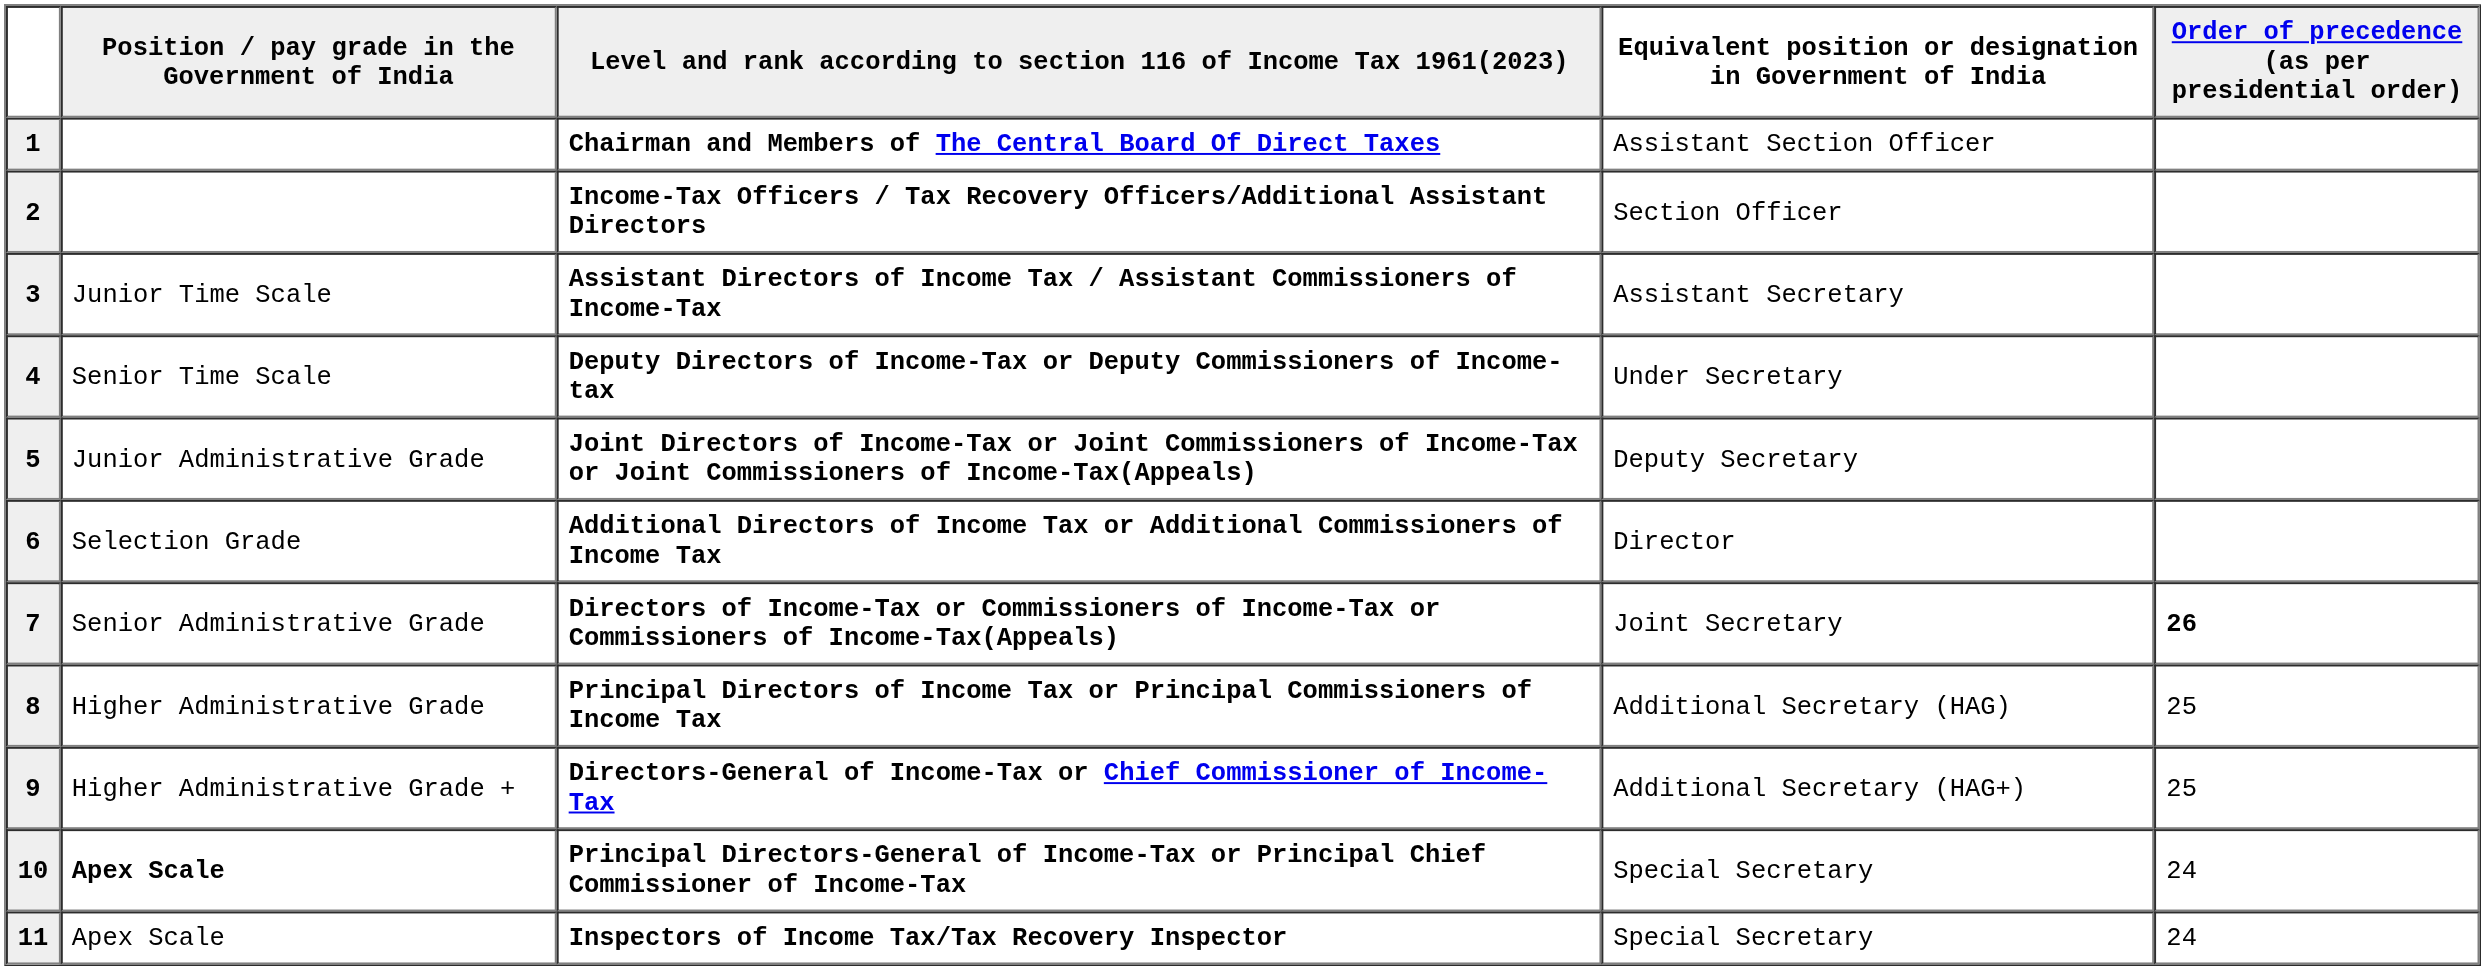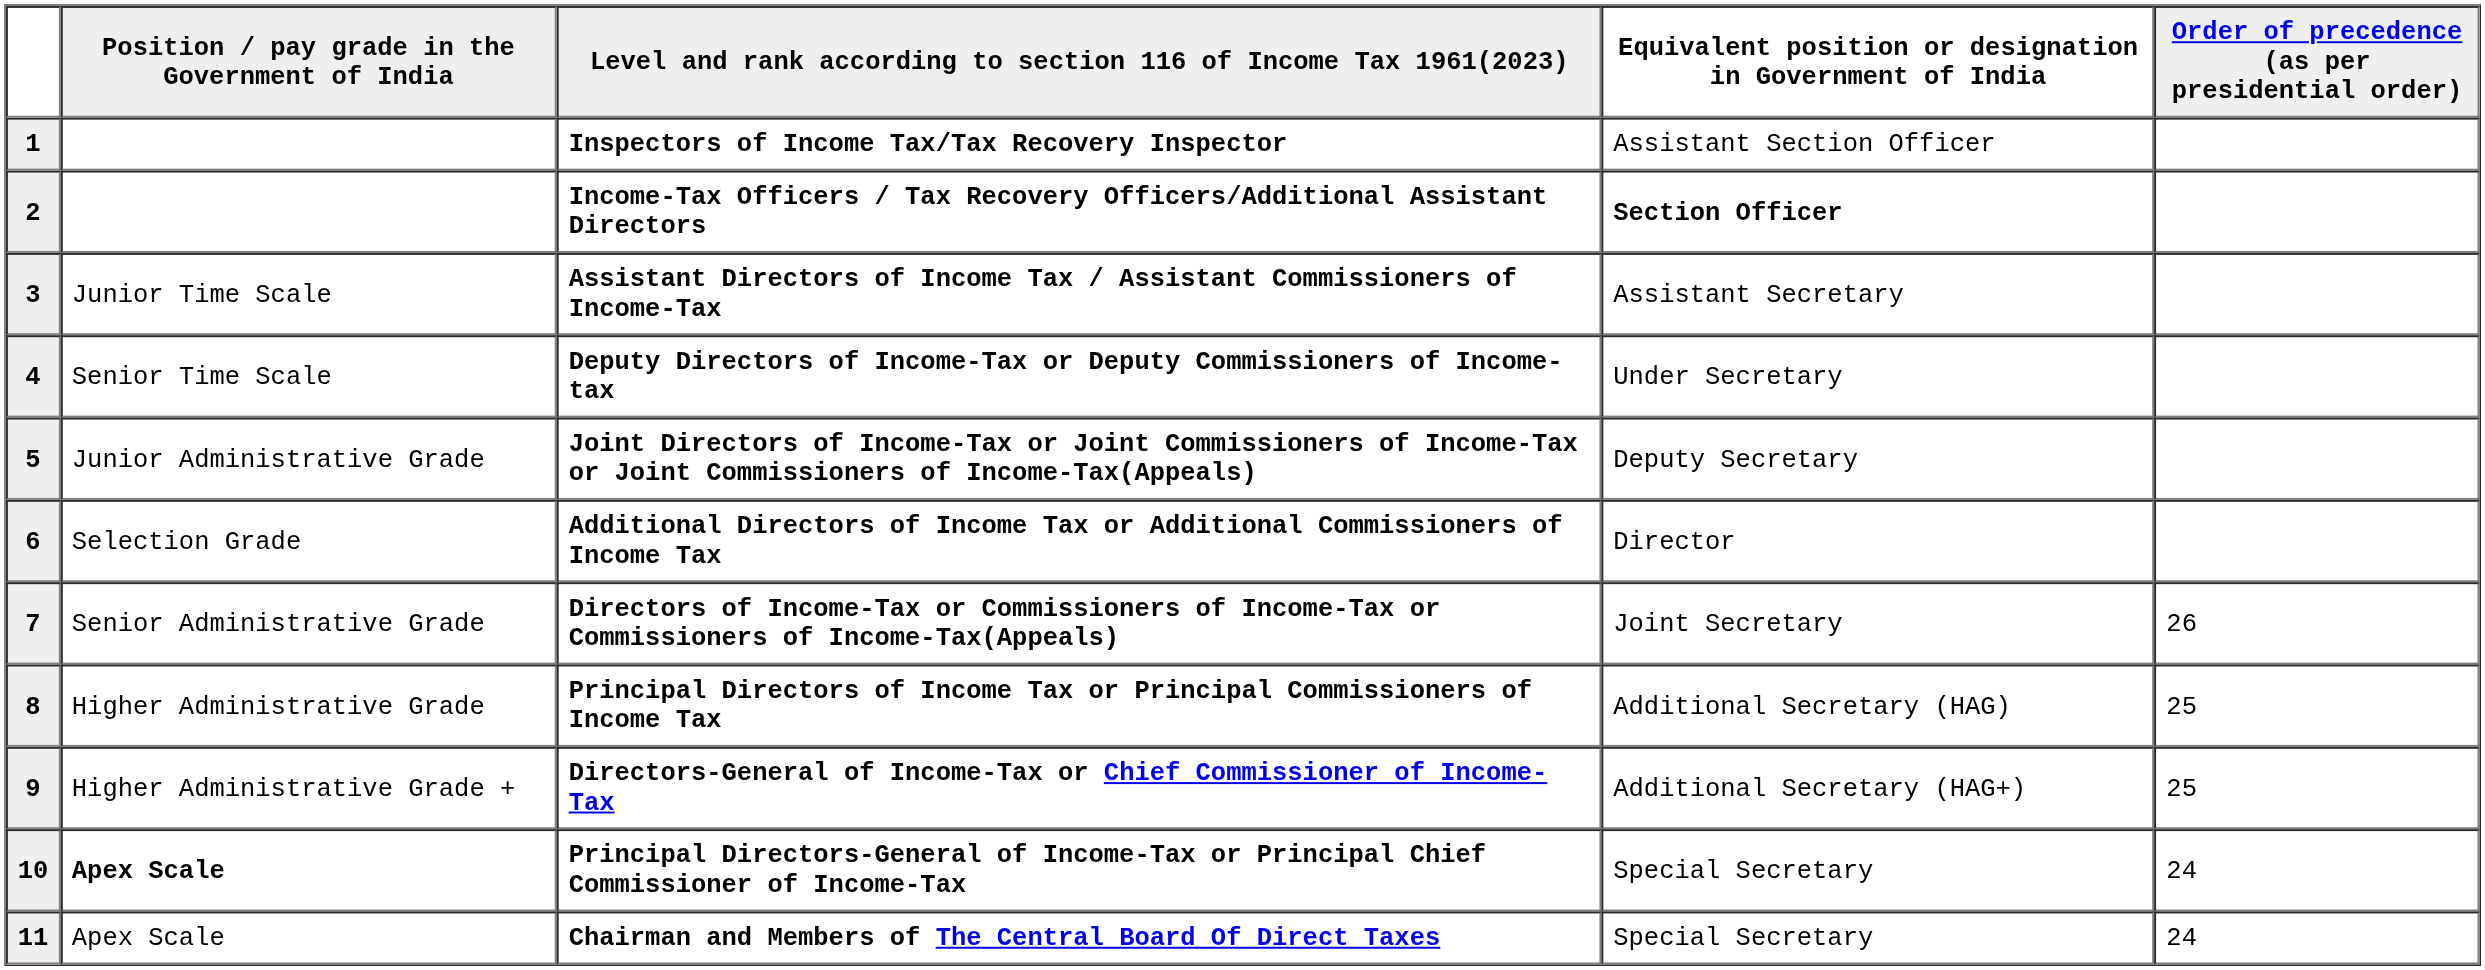1 | column 3: Chairman and Members of The Central Board Of Direct Taxes -> Inspectors of Income Tax/Tax Recovery Inspector
2 | Equivalent position or designation in Government of India: normal -> bold
7 | Order of precedence (as per presidential order): bold -> normal
11 | column 3: Inspectors of Income Tax/Tax Recovery Inspector -> Chairman and Members of The Central Board Of Direct Taxes
